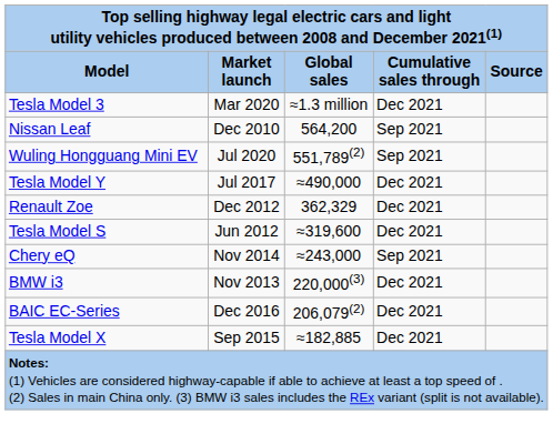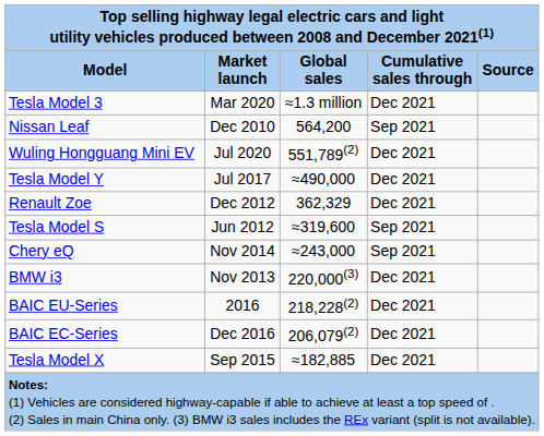Wuling Hongguang Mini EV | Cumulative sales through: Sep 2021 -> Dec 2021
Tesla Model S | Cumulative sales through: Dec 2021 -> Sep 2021
+ row: BAIC EU-Series | 2016 | 218,228(2) | Dec 2021
